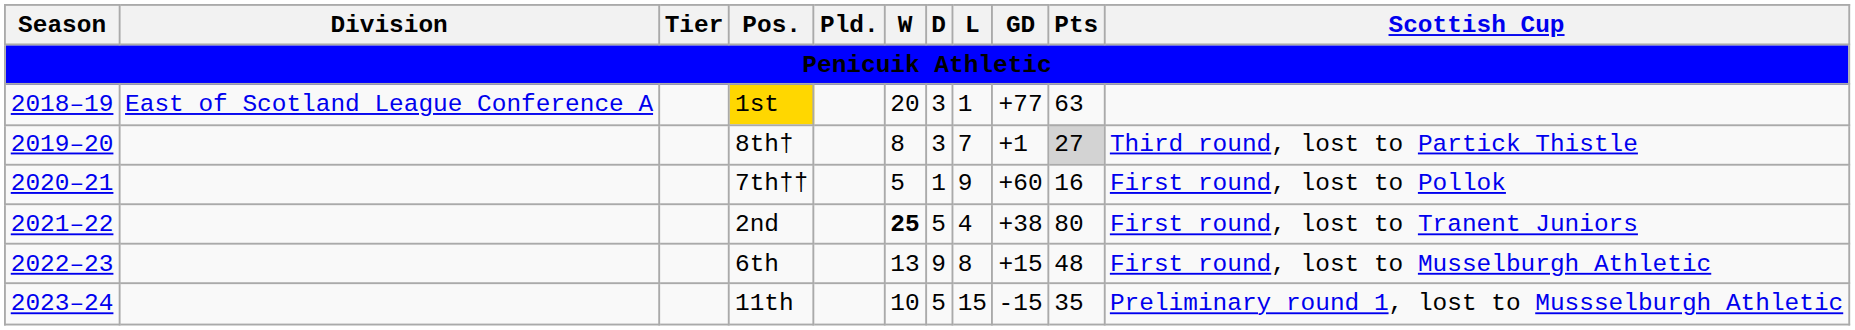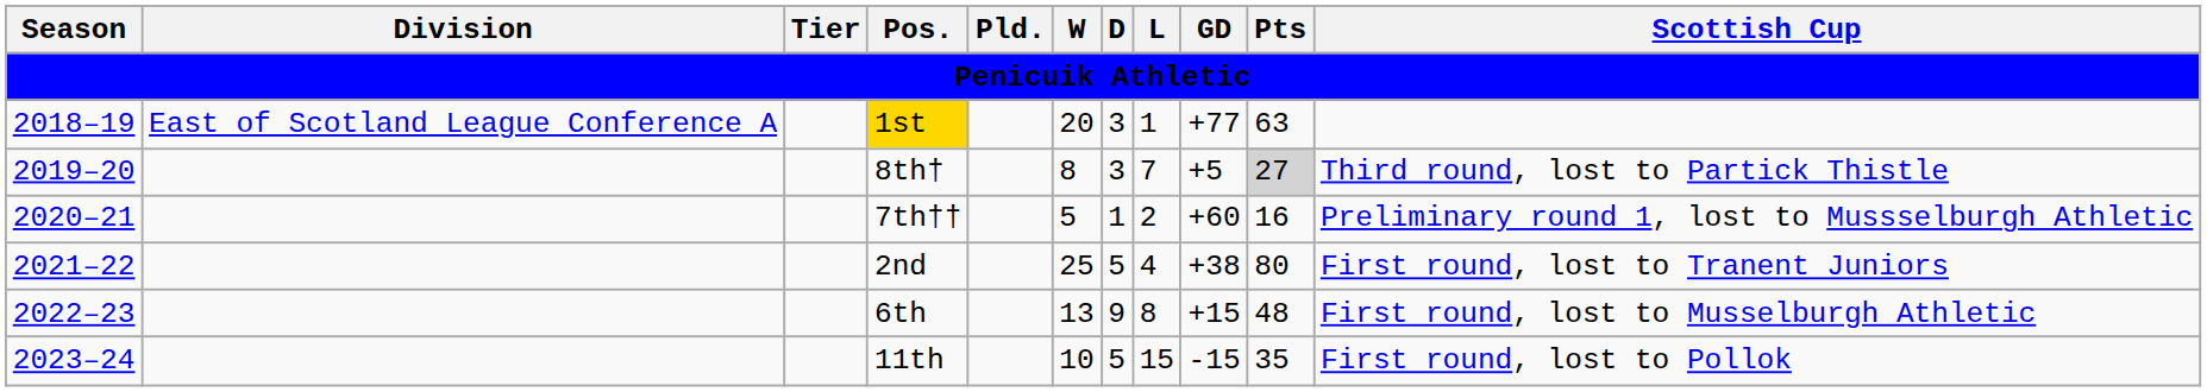8th† | GD: +1 -> +5
7th†† | L: 9 -> 2
7th†† | Scottish Cup: First round, lost to Pollok -> Preliminary round 1, lost to Mussselburgh Athletic
2nd | W: bold -> normal
11th | Scottish Cup: Preliminary round 1, lost to Mussselburgh Athletic -> First round, lost to Pollok
